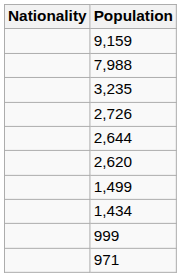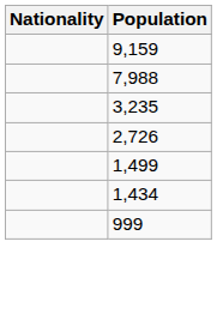- row: 2,644
- row: 2,620
- row: 971
